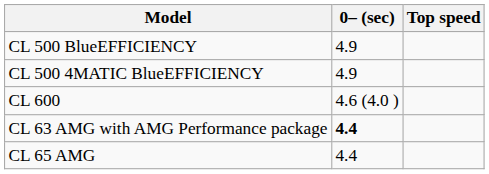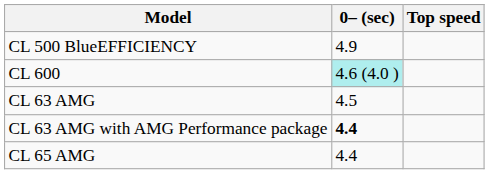- row: CL 500 4MATIC BlueEFFICIENCY | 4.9
CL 600 | 0– (sec): no background -> paleturquoise background
+ row: CL 63 AMG | 4.5
